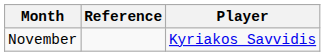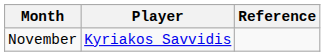columns swapped: Player <-> Reference
